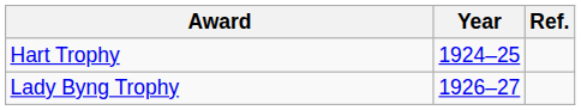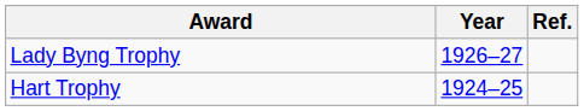rows swapped: Hart Trophy <-> Lady Byng Trophy
